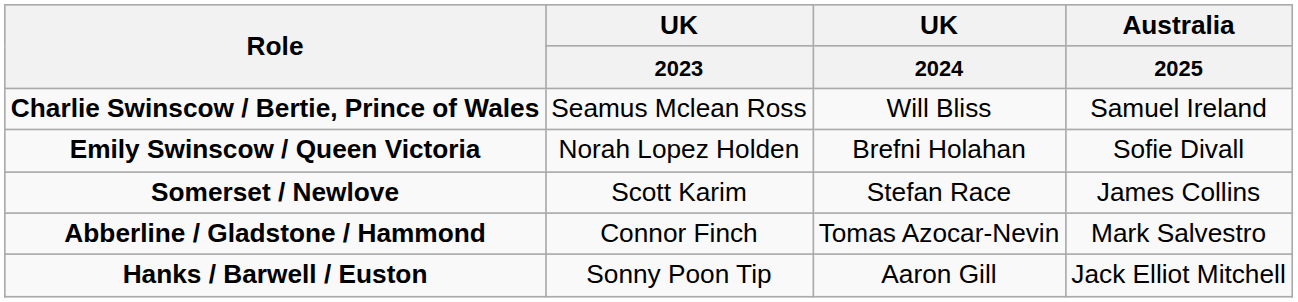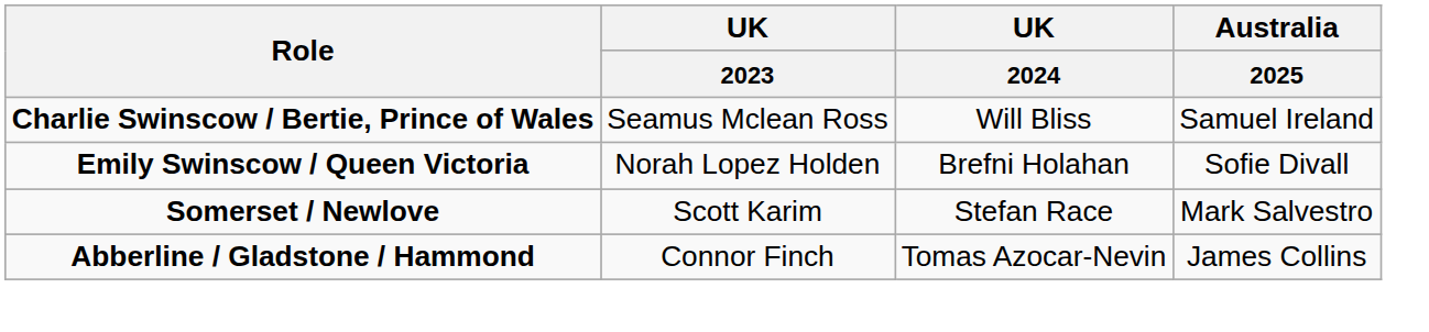Somerset / Newlove | Australia / 2025: James Collins -> Mark Salvestro
Abberline / Gladstone / Hammond | Australia / 2025: Mark Salvestro -> James Collins
- row: Hanks / Barwell / Euston | Sonny Poon Tip | Aaron Gill | Jack Elliot Mitchell
